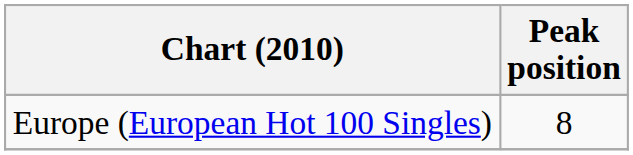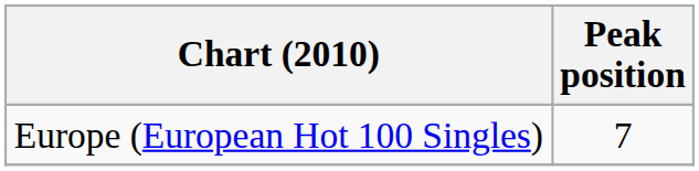Europe (European Hot 100 Singles) | Peak position: 8 -> 7
